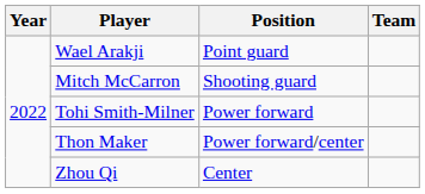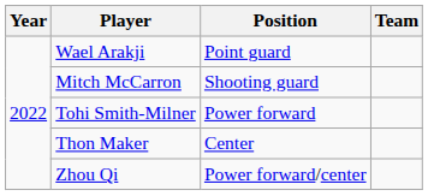Thon Maker | Position: Power forward/center -> Center
Zhou Qi | Position: Center -> Power forward/center
